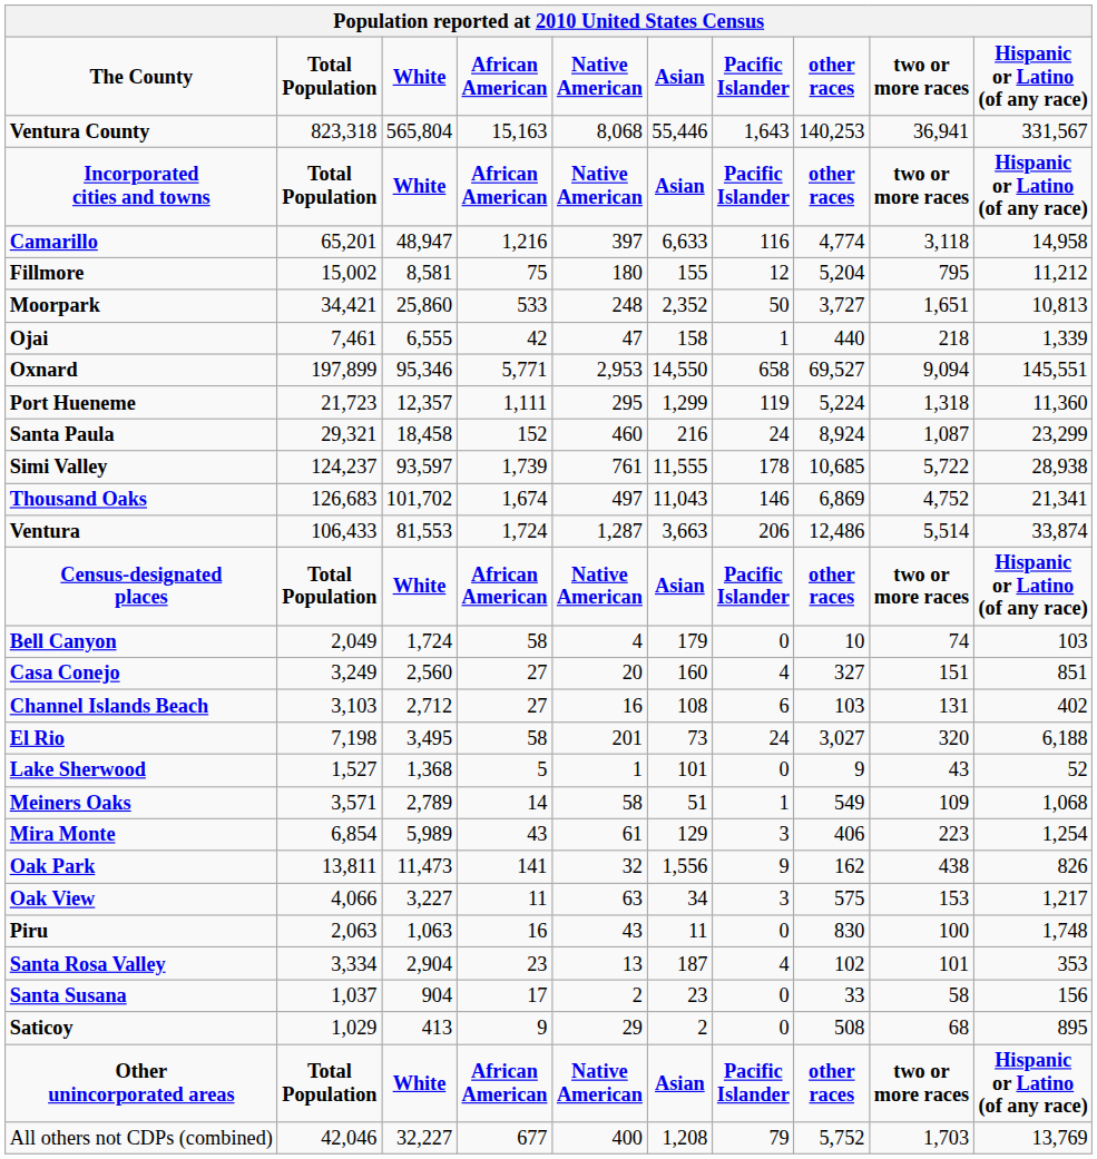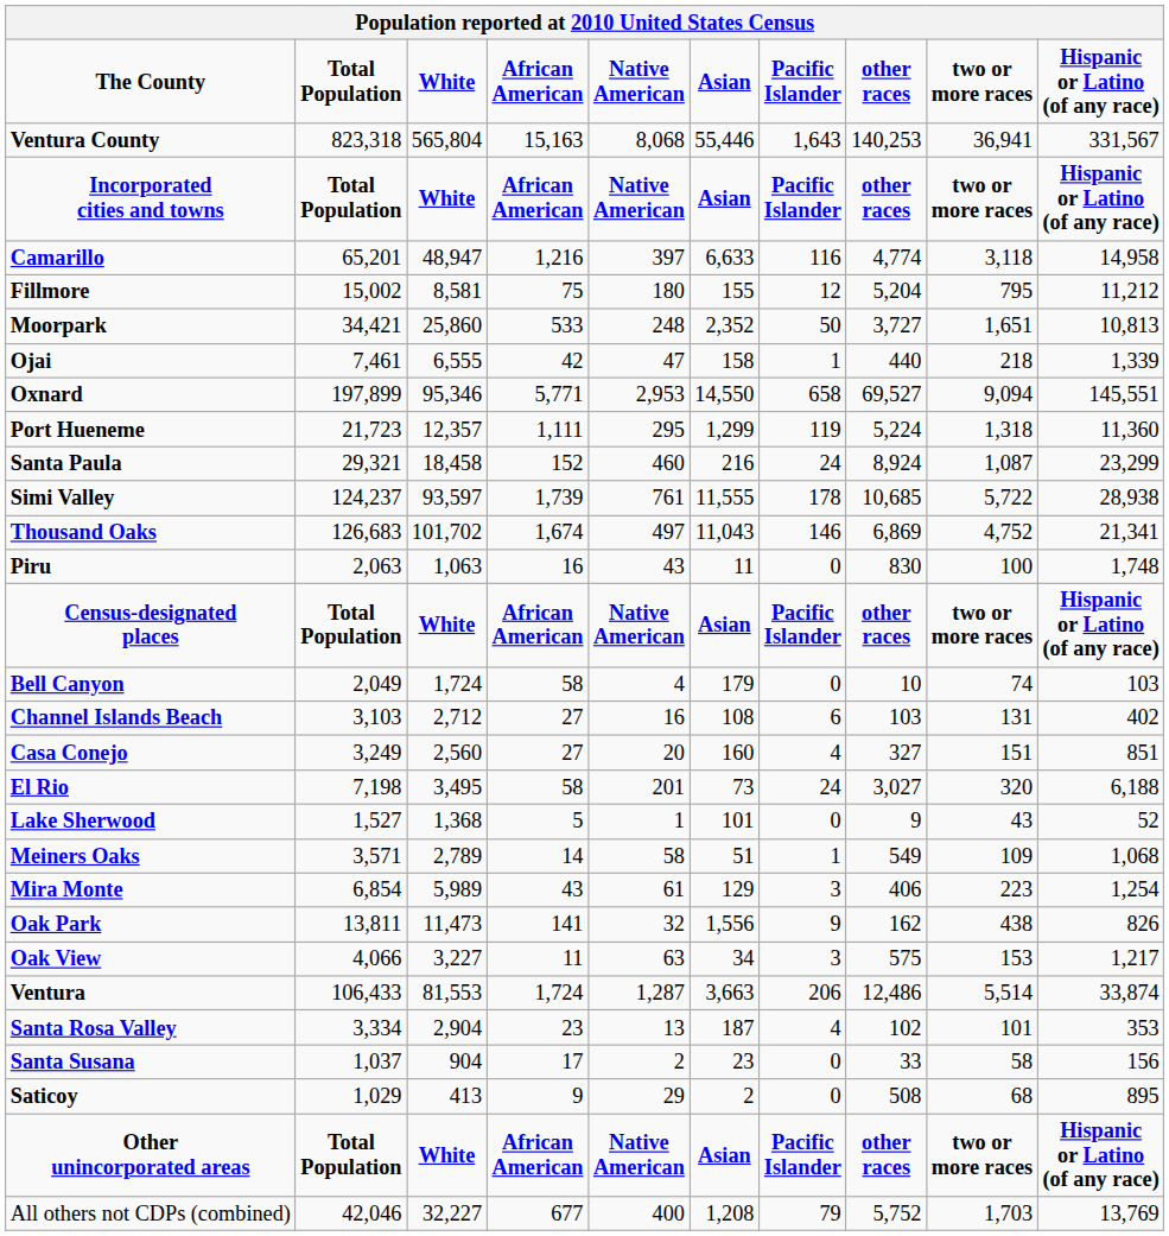rows swapped: Ventura <-> Piru
rows swapped: Casa Conejo <-> Channel Islands Beach
